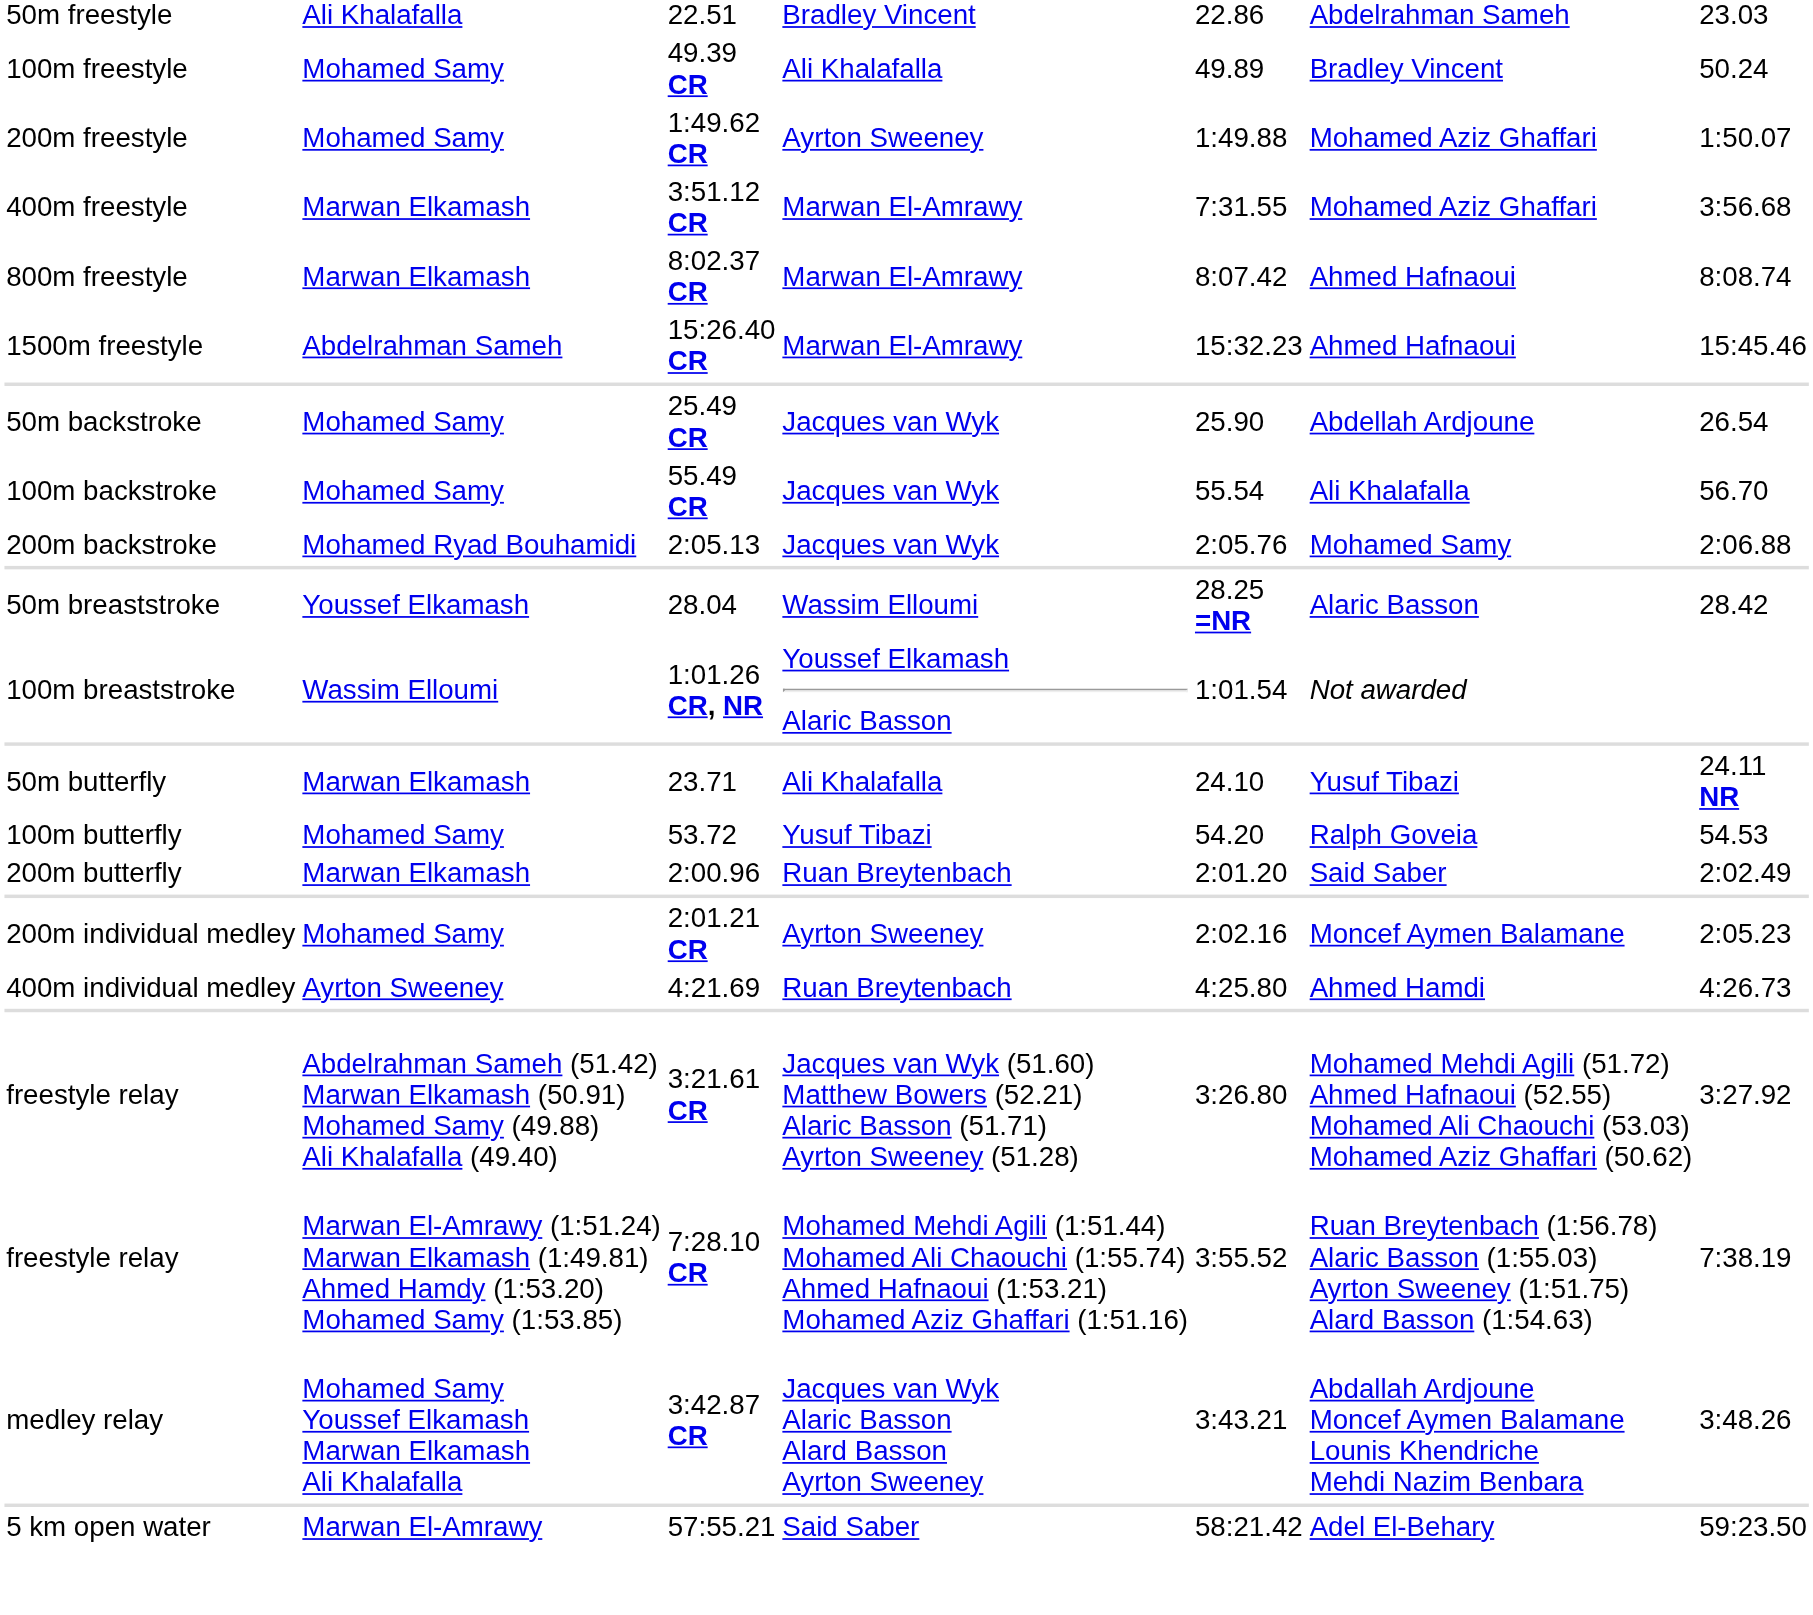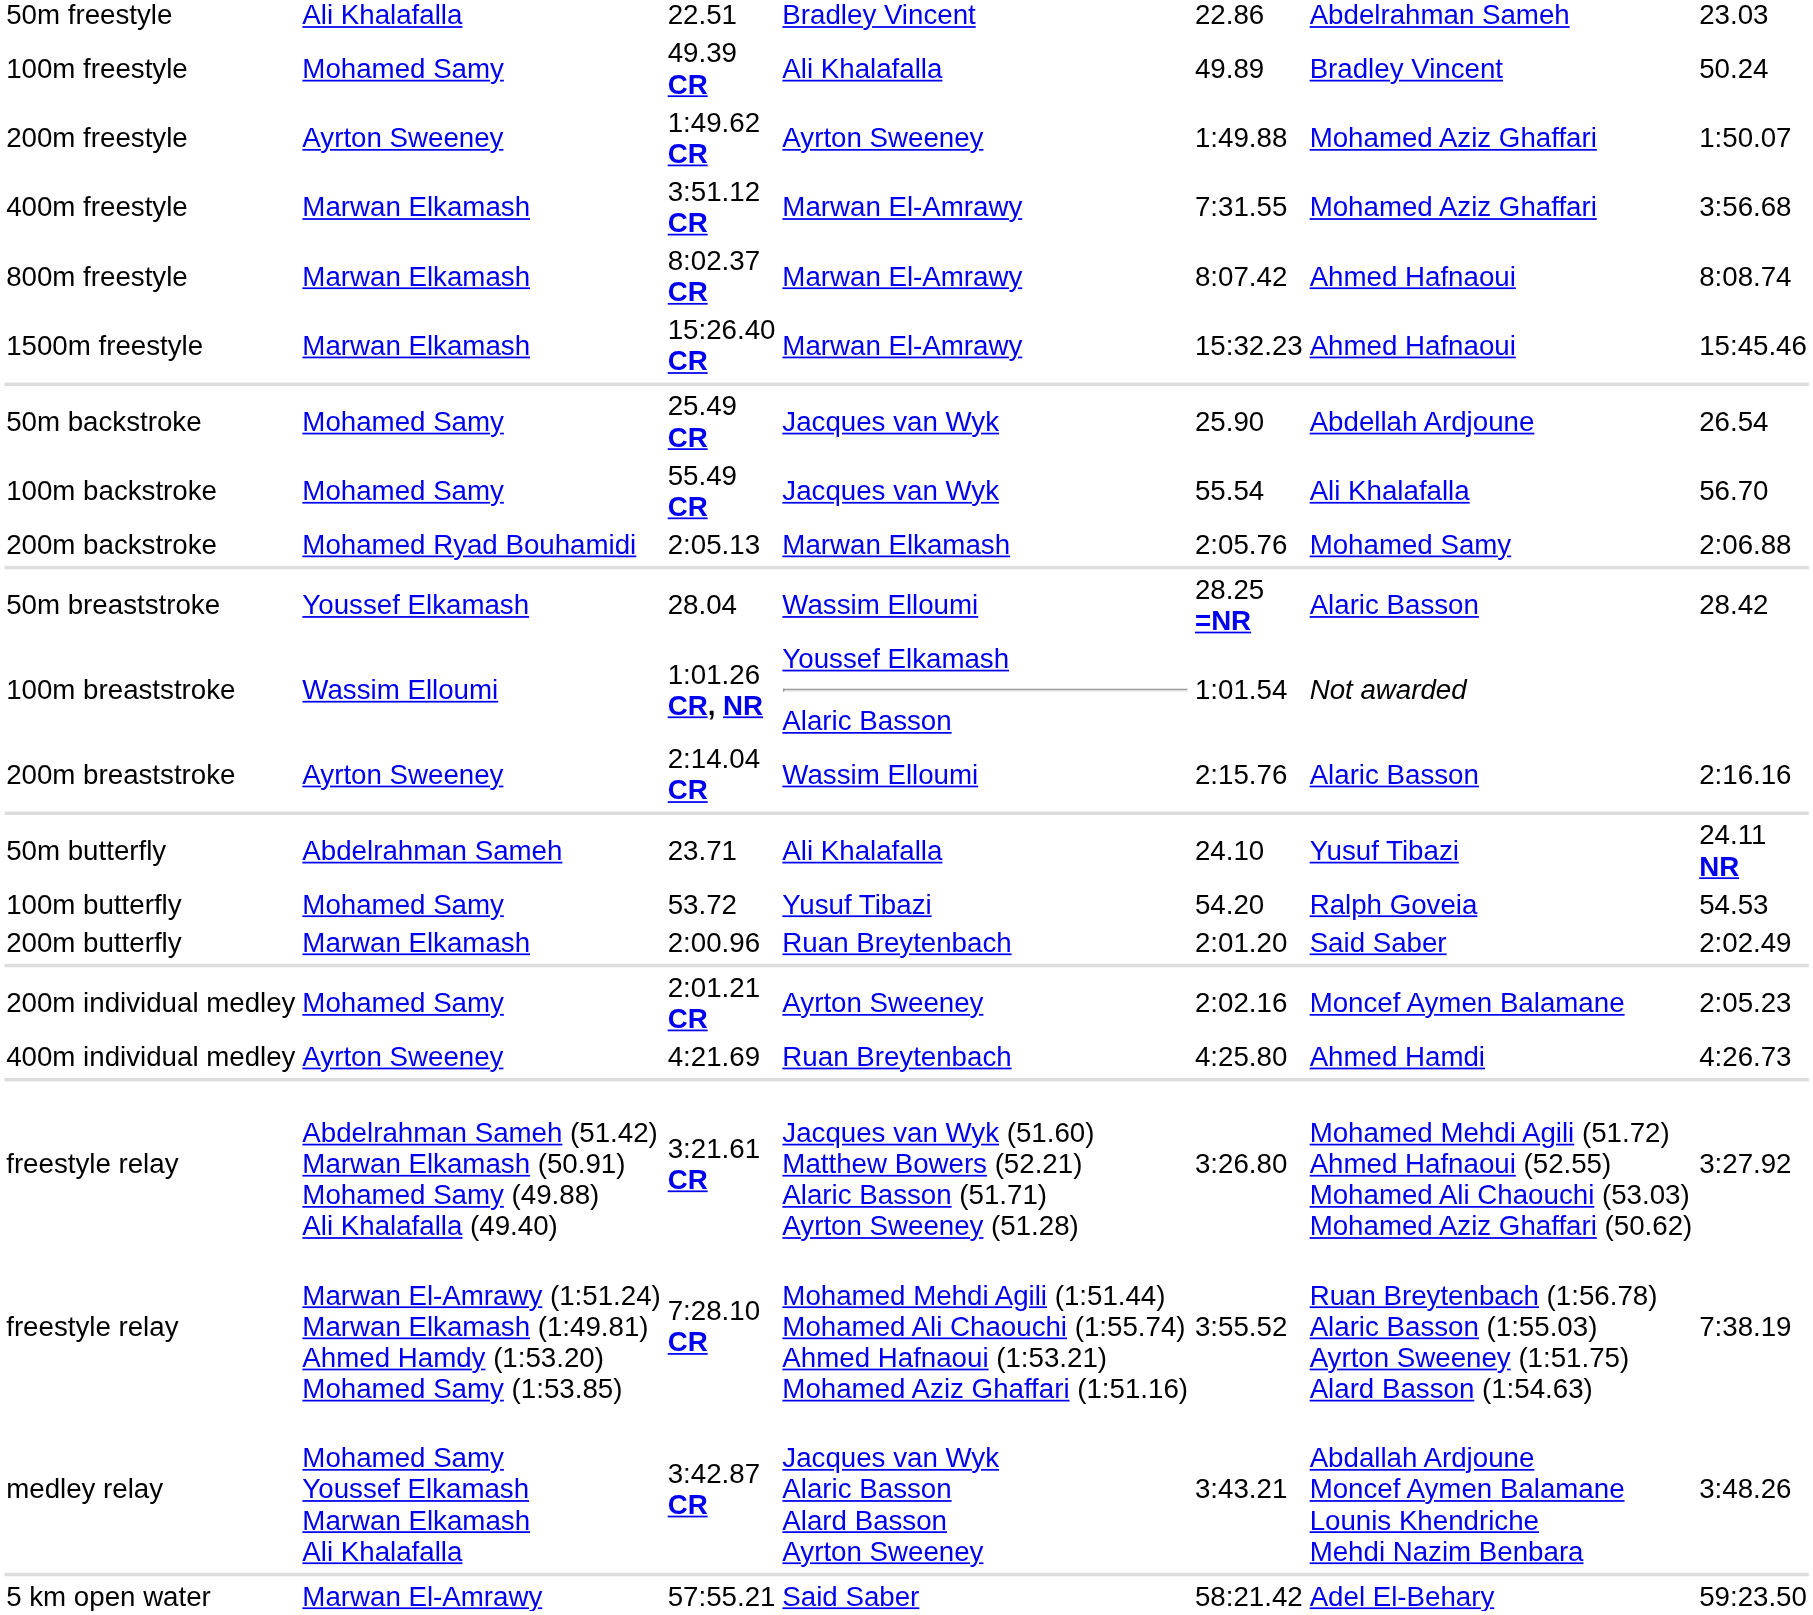1:49.62 CR | column 2: Mohamed Samy -> Ayrton Sweeney
15:26.40 CR | column 2: Abdelrahman Sameh -> Marwan Elkamash
2:05.13 | column 4: Jacques van Wyk -> Marwan Elkamash
+ row: 200m breaststroke | Ayrton Sweeney | 2:14.04 CR | Wassim Elloumi | 2:15.76 | Alaric Basson | 2:16.16
23.71 | column 2: Marwan Elkamash -> Abdelrahman Sameh
